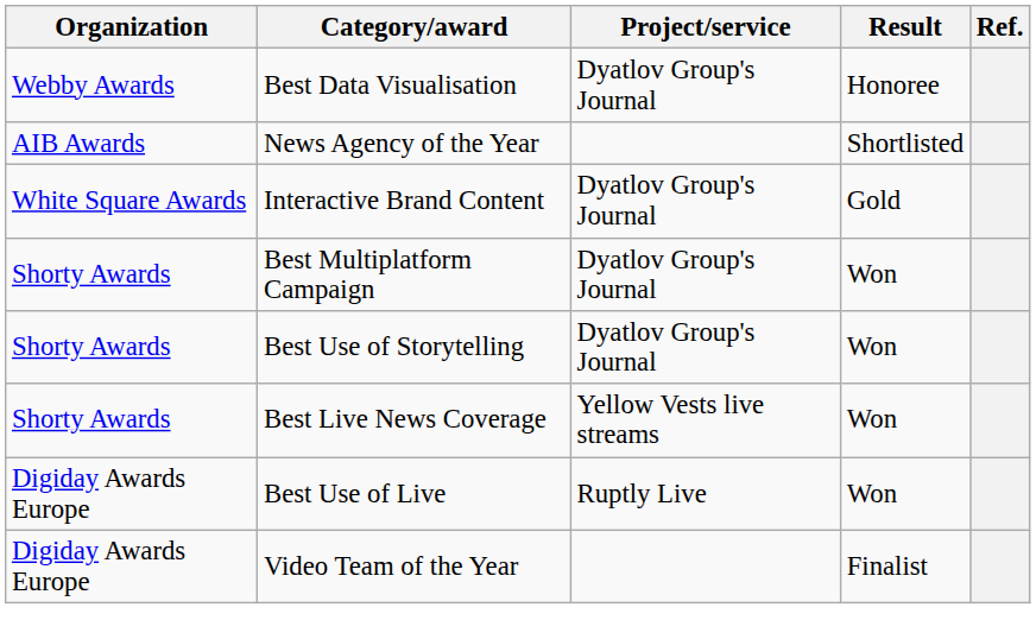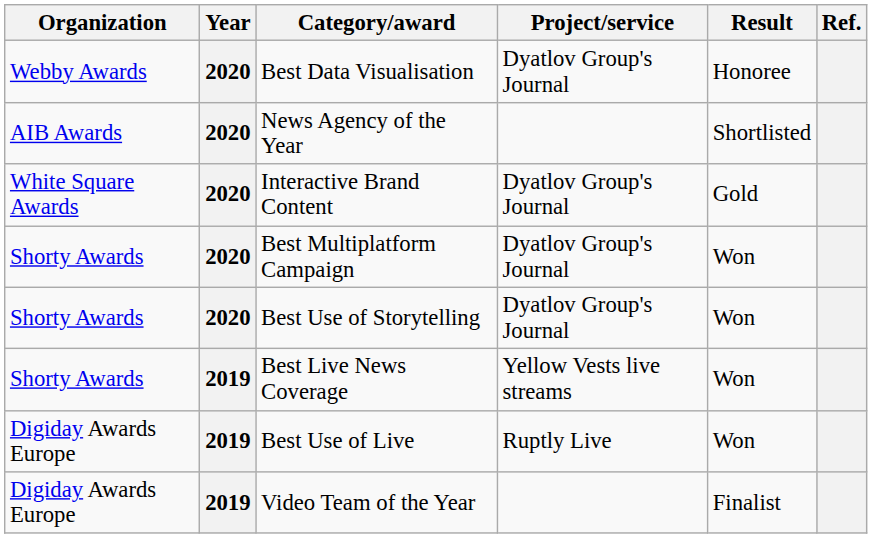+ column: Year | 2020 | 2020 | 2020 | 2020 | 2020 | 2019 | 2019 | 2019
